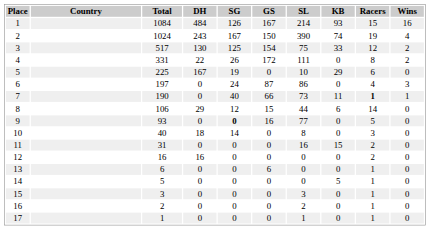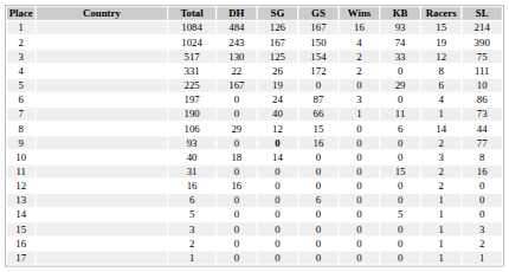columns swapped: SL <-> Wins
7 | Racers: bold -> normal
9 | Racers: 5 -> 2
